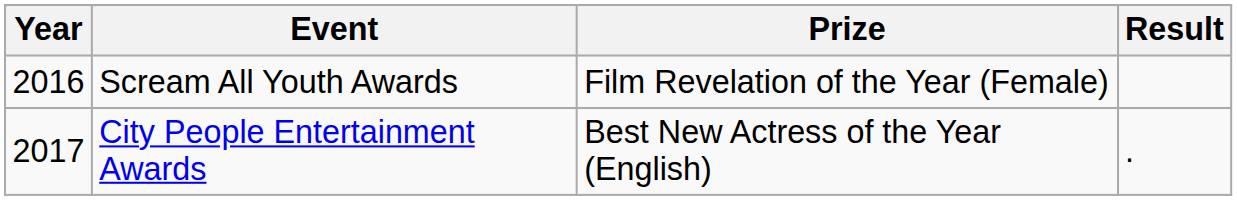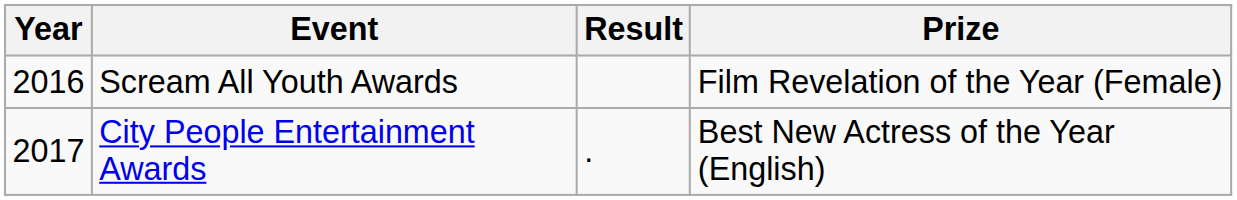columns swapped: Prize <-> Result
